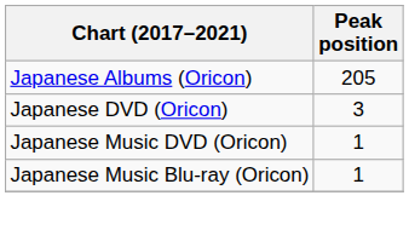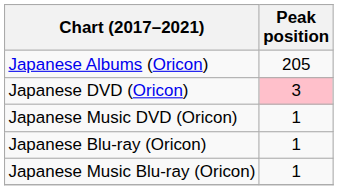Japanese DVD (Oricon) | Peak position: no background -> pink background
+ row: Japanese Blu-ray (Oricon) | 1
